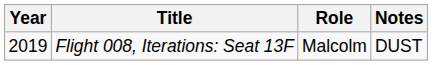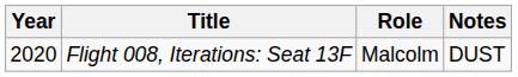Flight 008, Iterations: Seat 13F | Year: 2019 -> 2020
